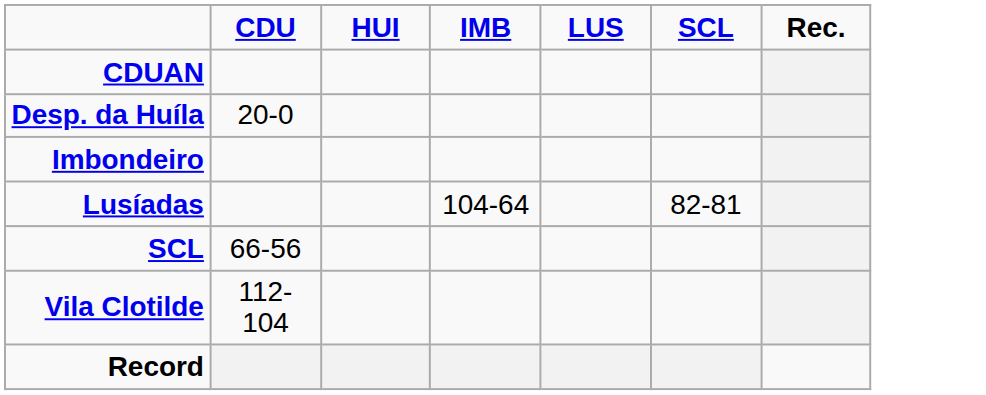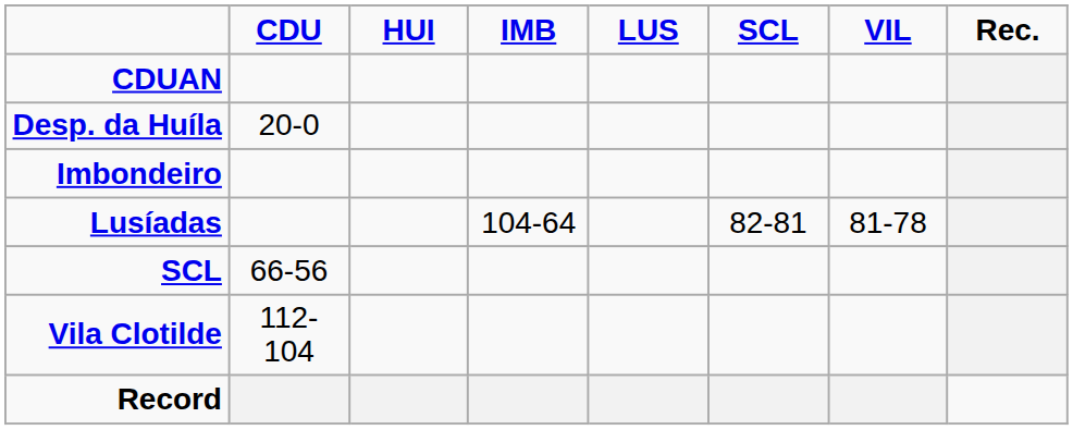+ column: VIL | 81-78
